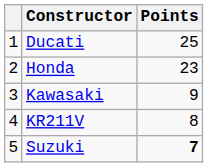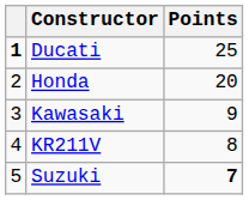Ducati | column 1: normal -> bold
Honda | Points: 23 -> 20
